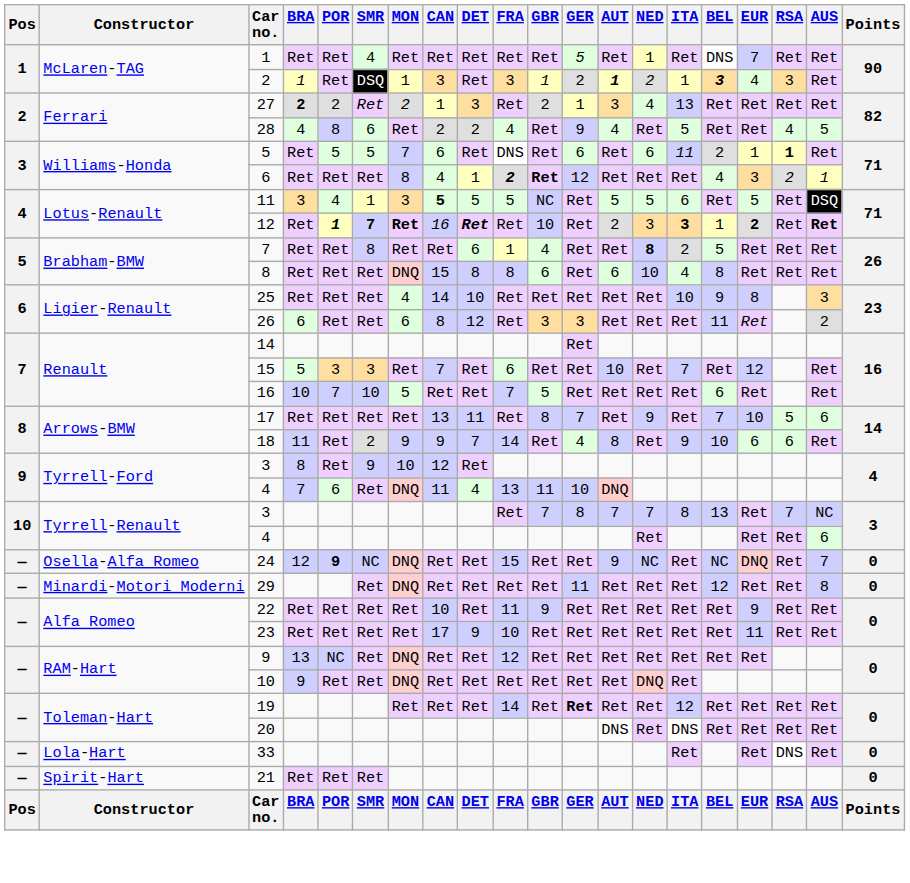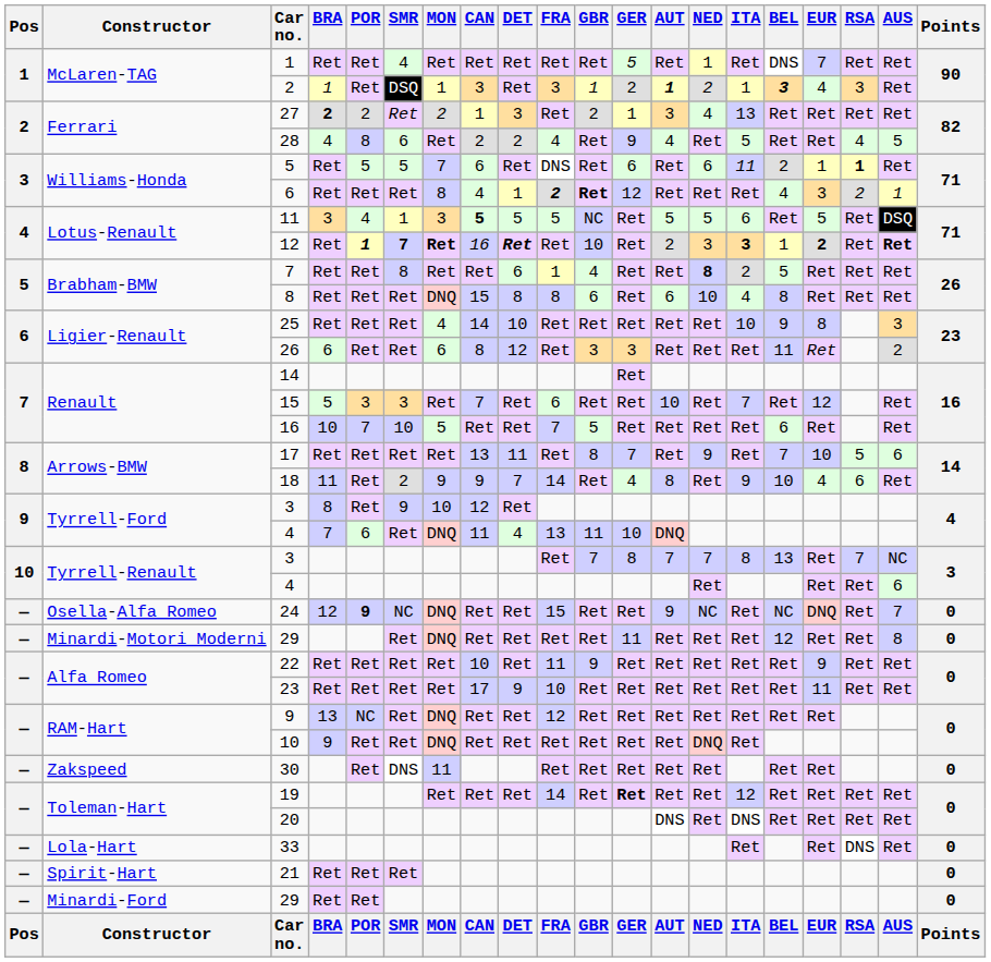18 | EUR: 6 -> 4
+ row: — | Zakspeed | 30 | Ret | DNS | 11 | Ret | Ret | Ret | Ret | Ret | Ret | Ret | 0
+ row: — | Minardi-Ford | 29 | Ret | Ret | 0
